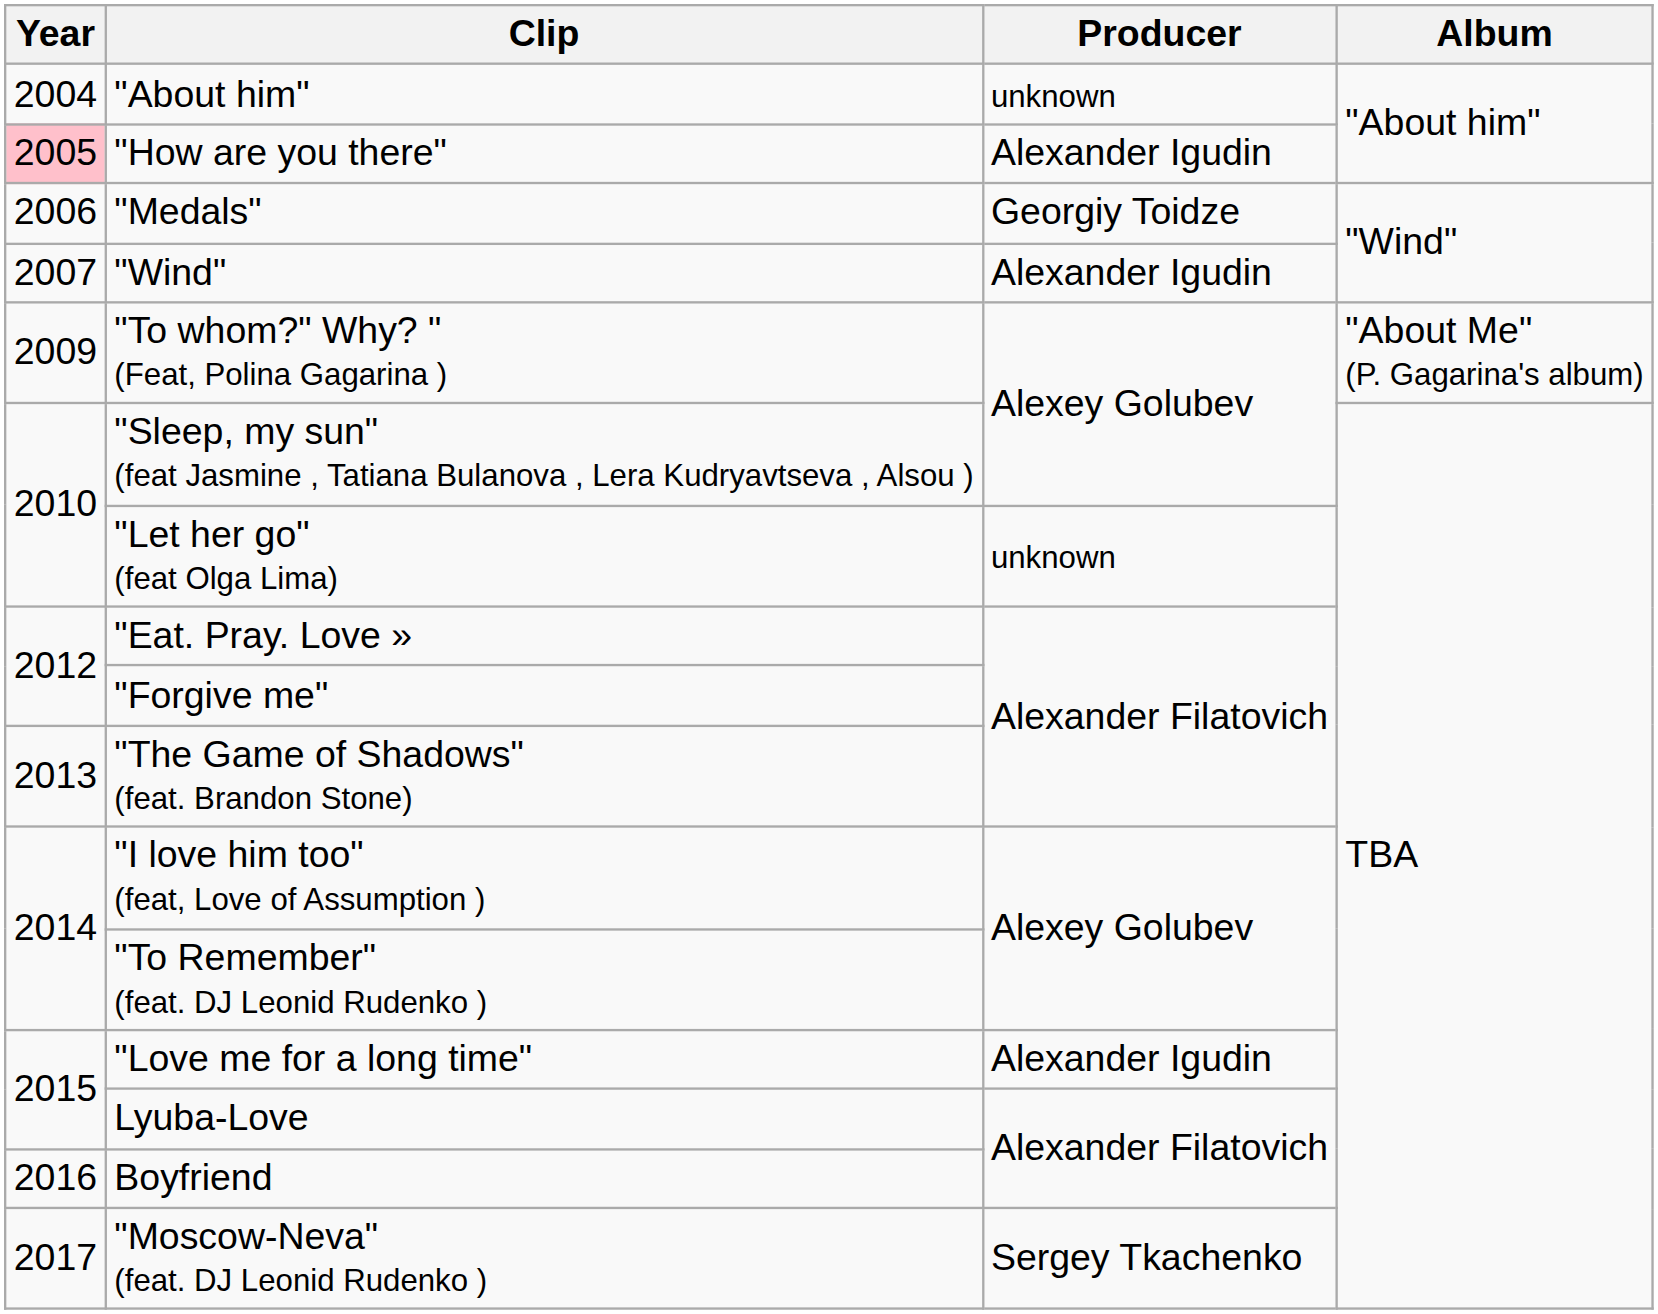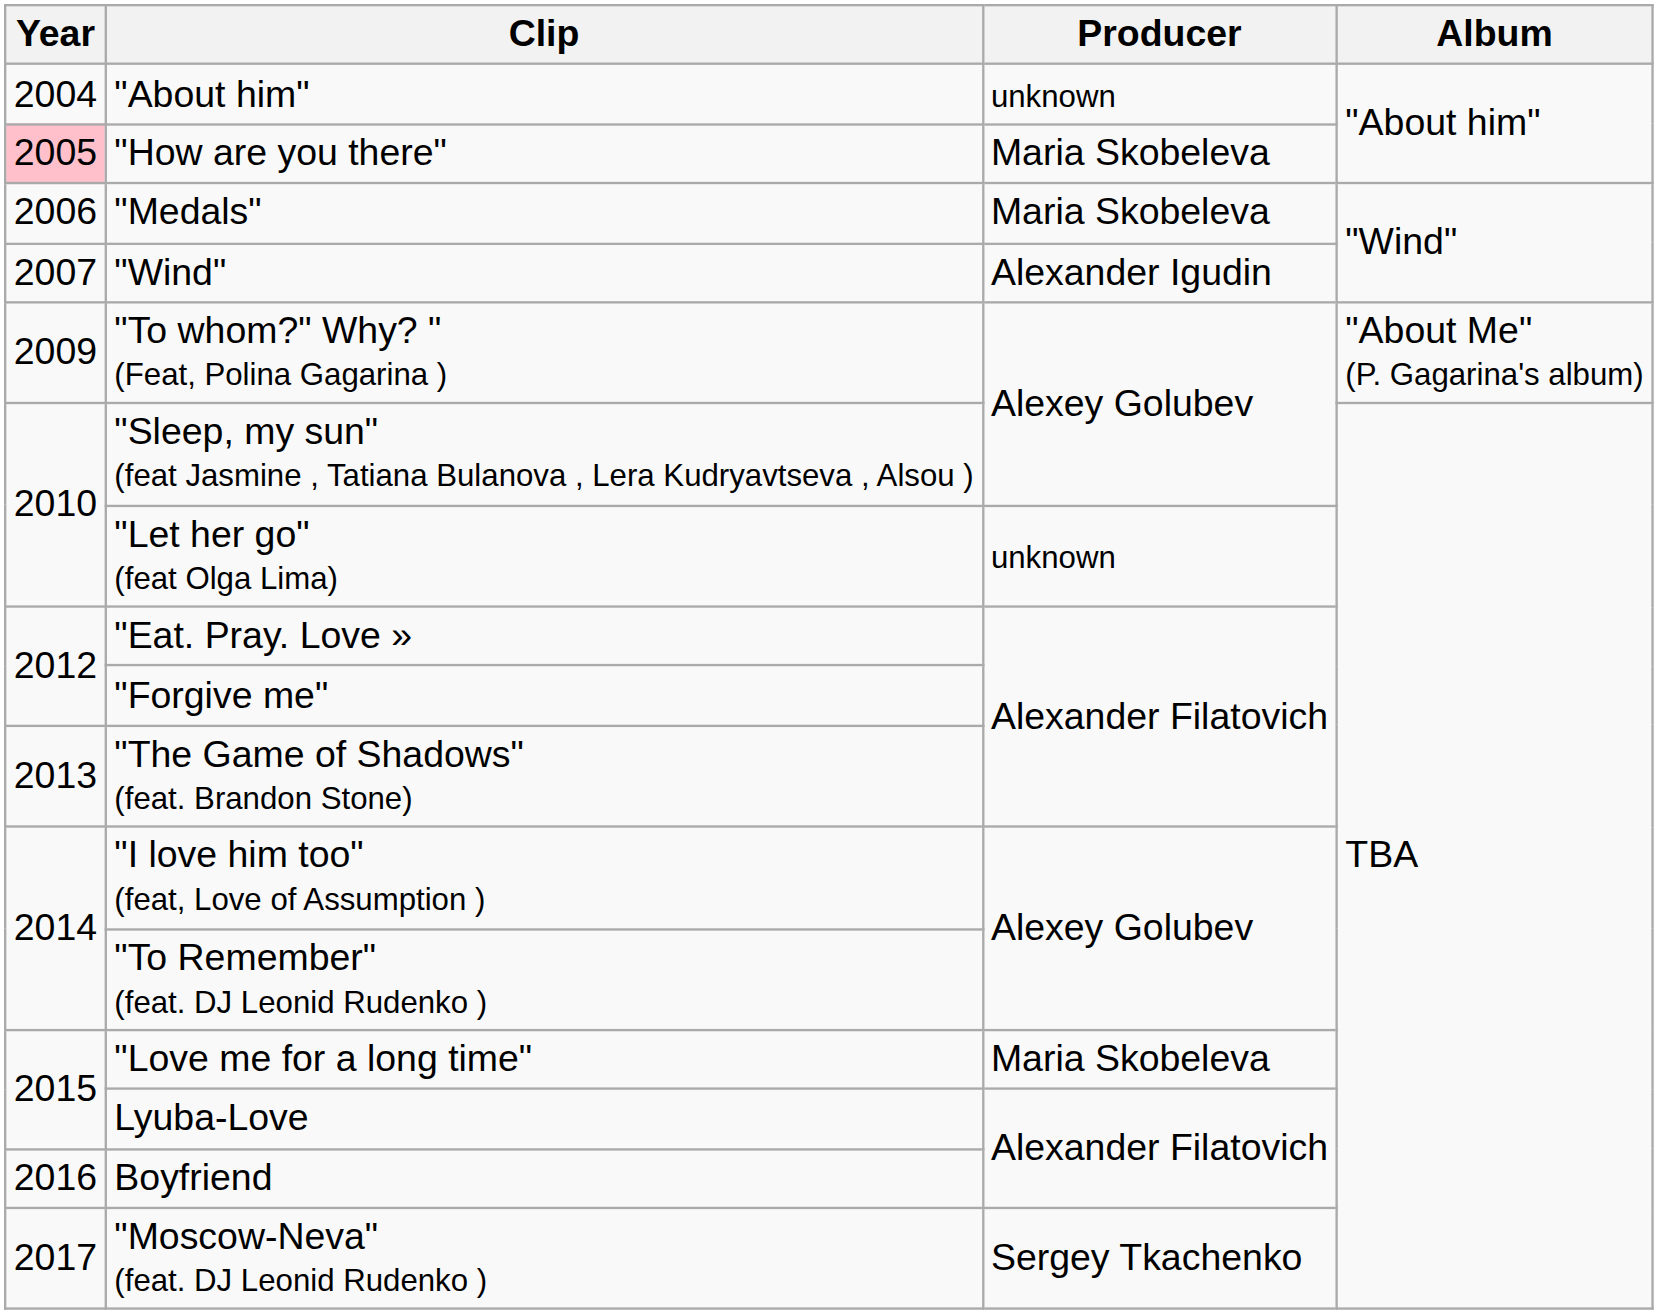"How are you there" | Producer: Alexander Igudin -> Maria Skobeleva
"Medals" | Producer: Georgiy Toidze -> Maria Skobeleva
"Love me for a long time" | Producer: Alexander Igudin -> Maria Skobeleva
